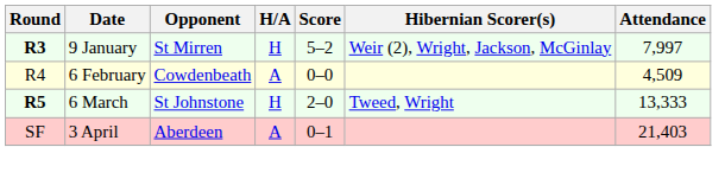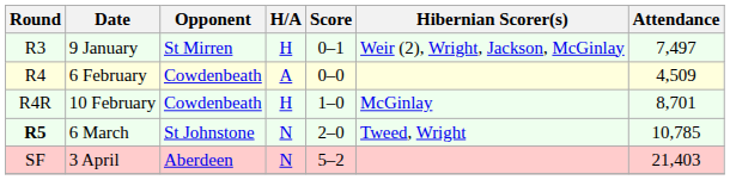9 January | Round: bold -> normal
9 January | Score: 5–2 -> 0–1
9 January | Attendance: 7,997 -> 7,497
+ row: R4R | 10 February | Cowdenbeath | H | 1–0 | McGinlay | 8,701
6 March | H/A: H -> N
6 March | Attendance: 13,333 -> 10,785
3 April | H/A: A -> N
3 April | Score: 0–1 -> 5–2
